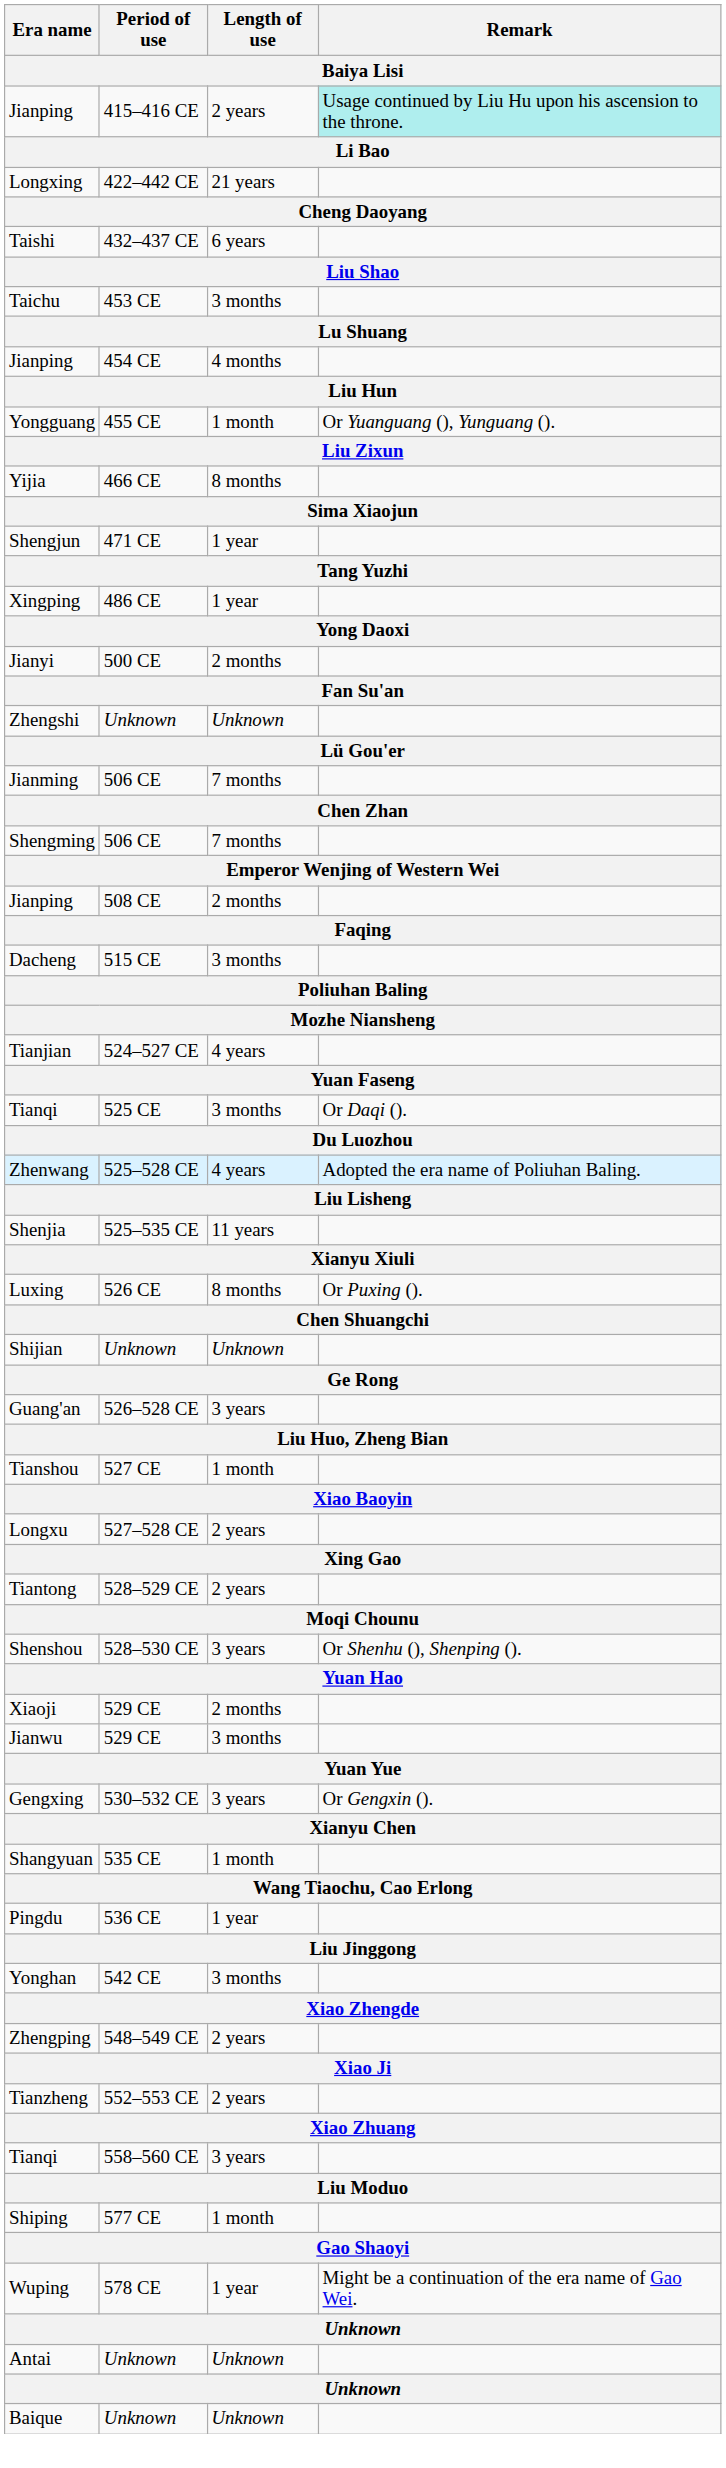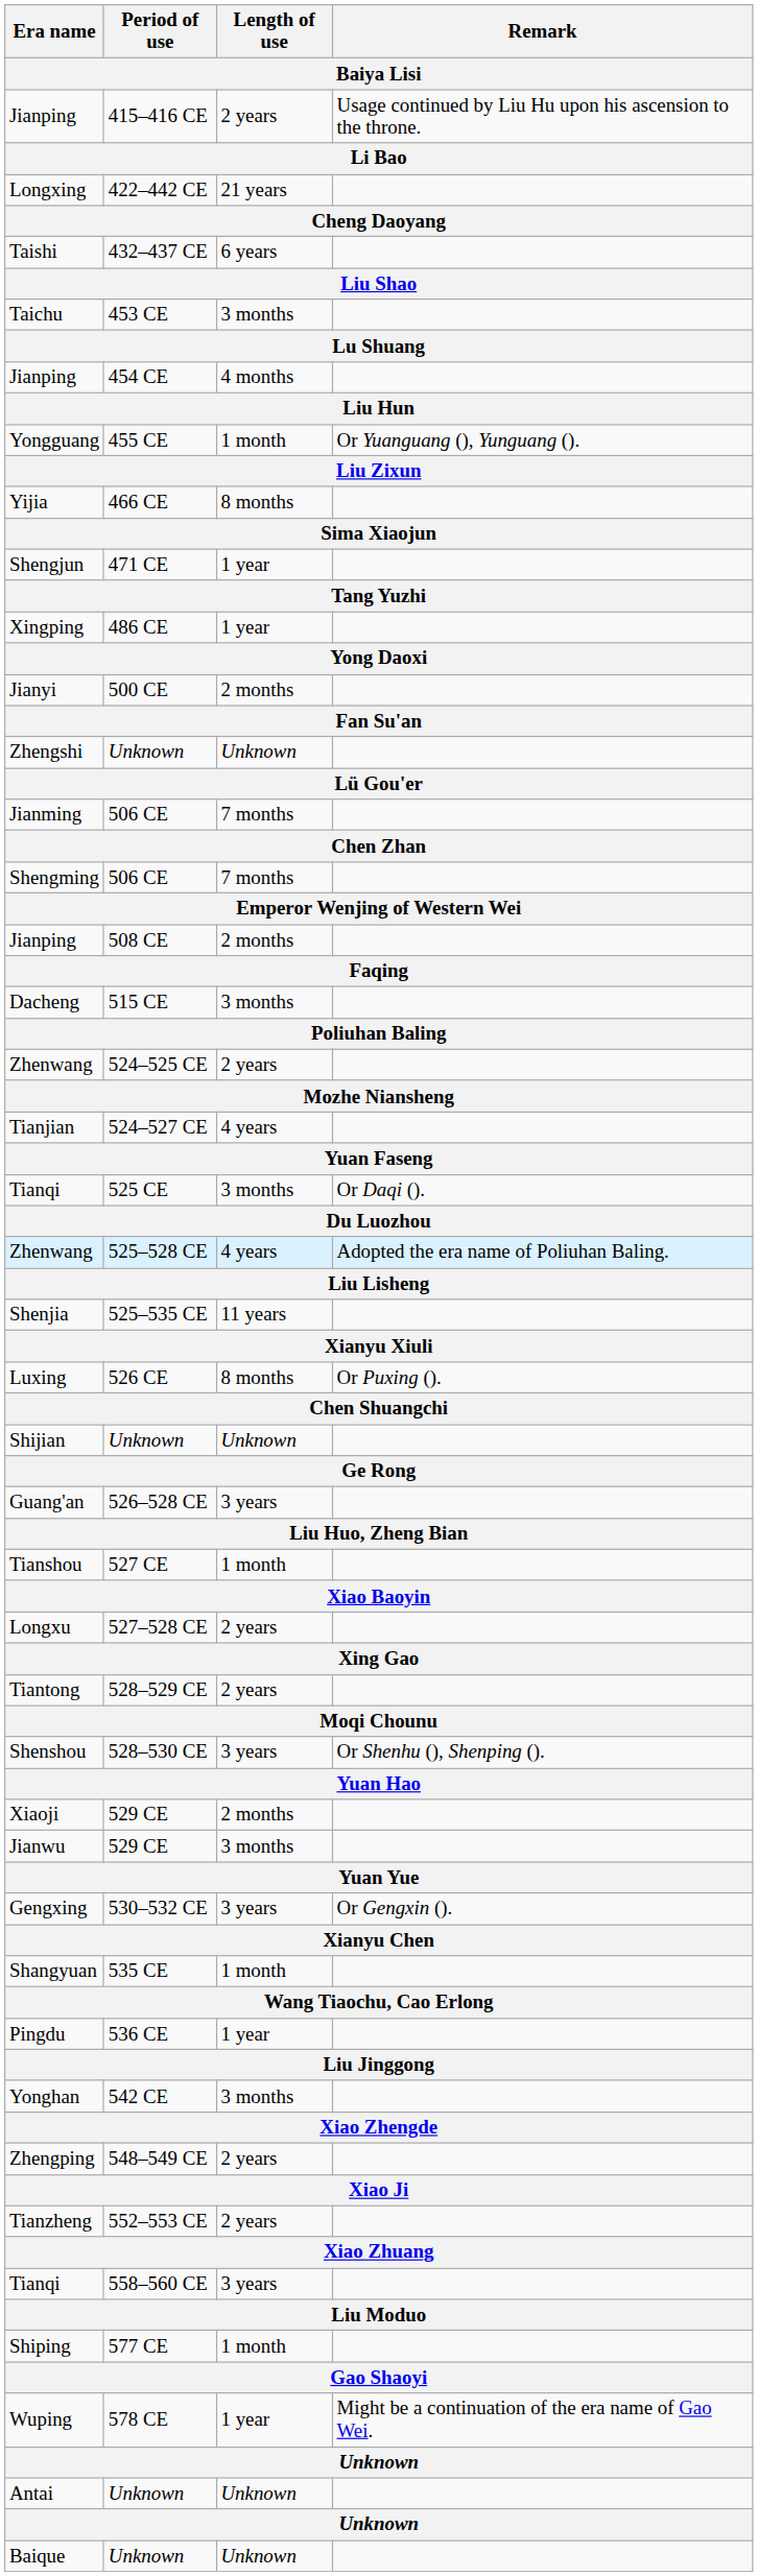Jianping / 415–416 CE | Remark: paleturquoise background -> no background
+ row: Zhenwang | 524–525 CE | 2 years
